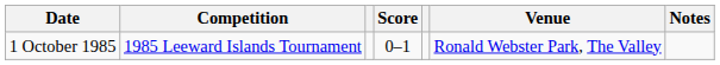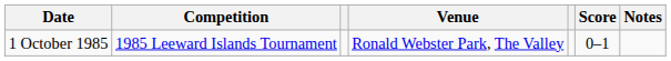columns swapped: Score <-> Venue
